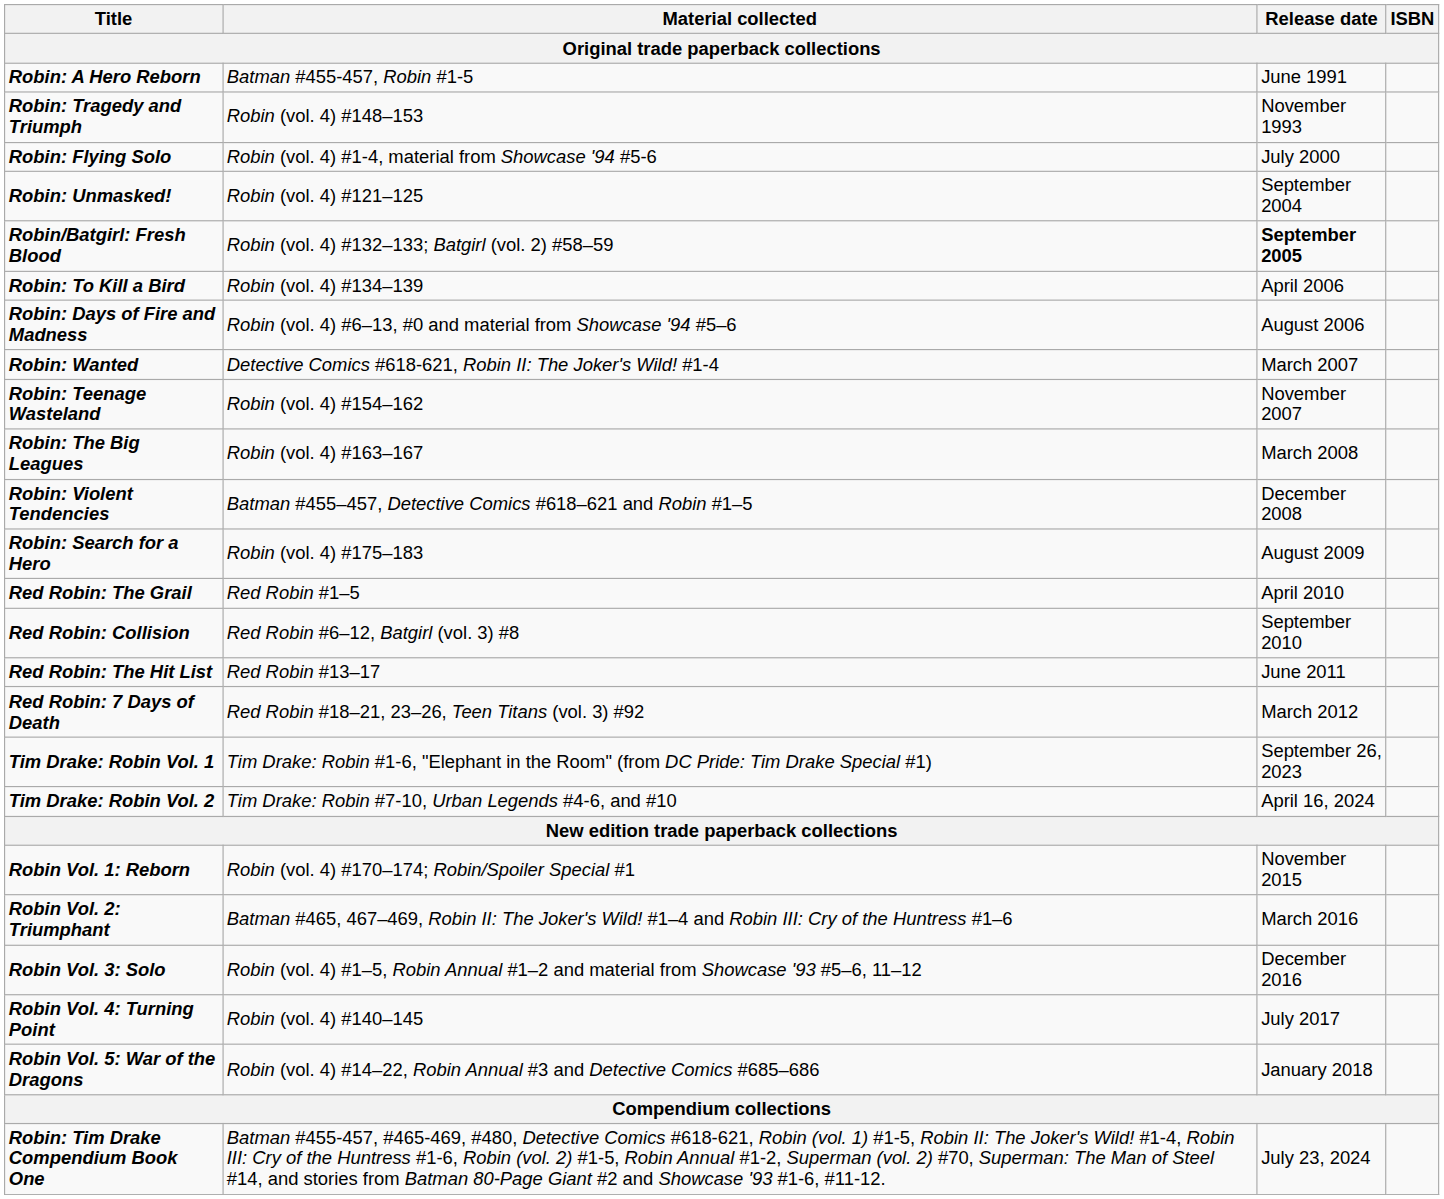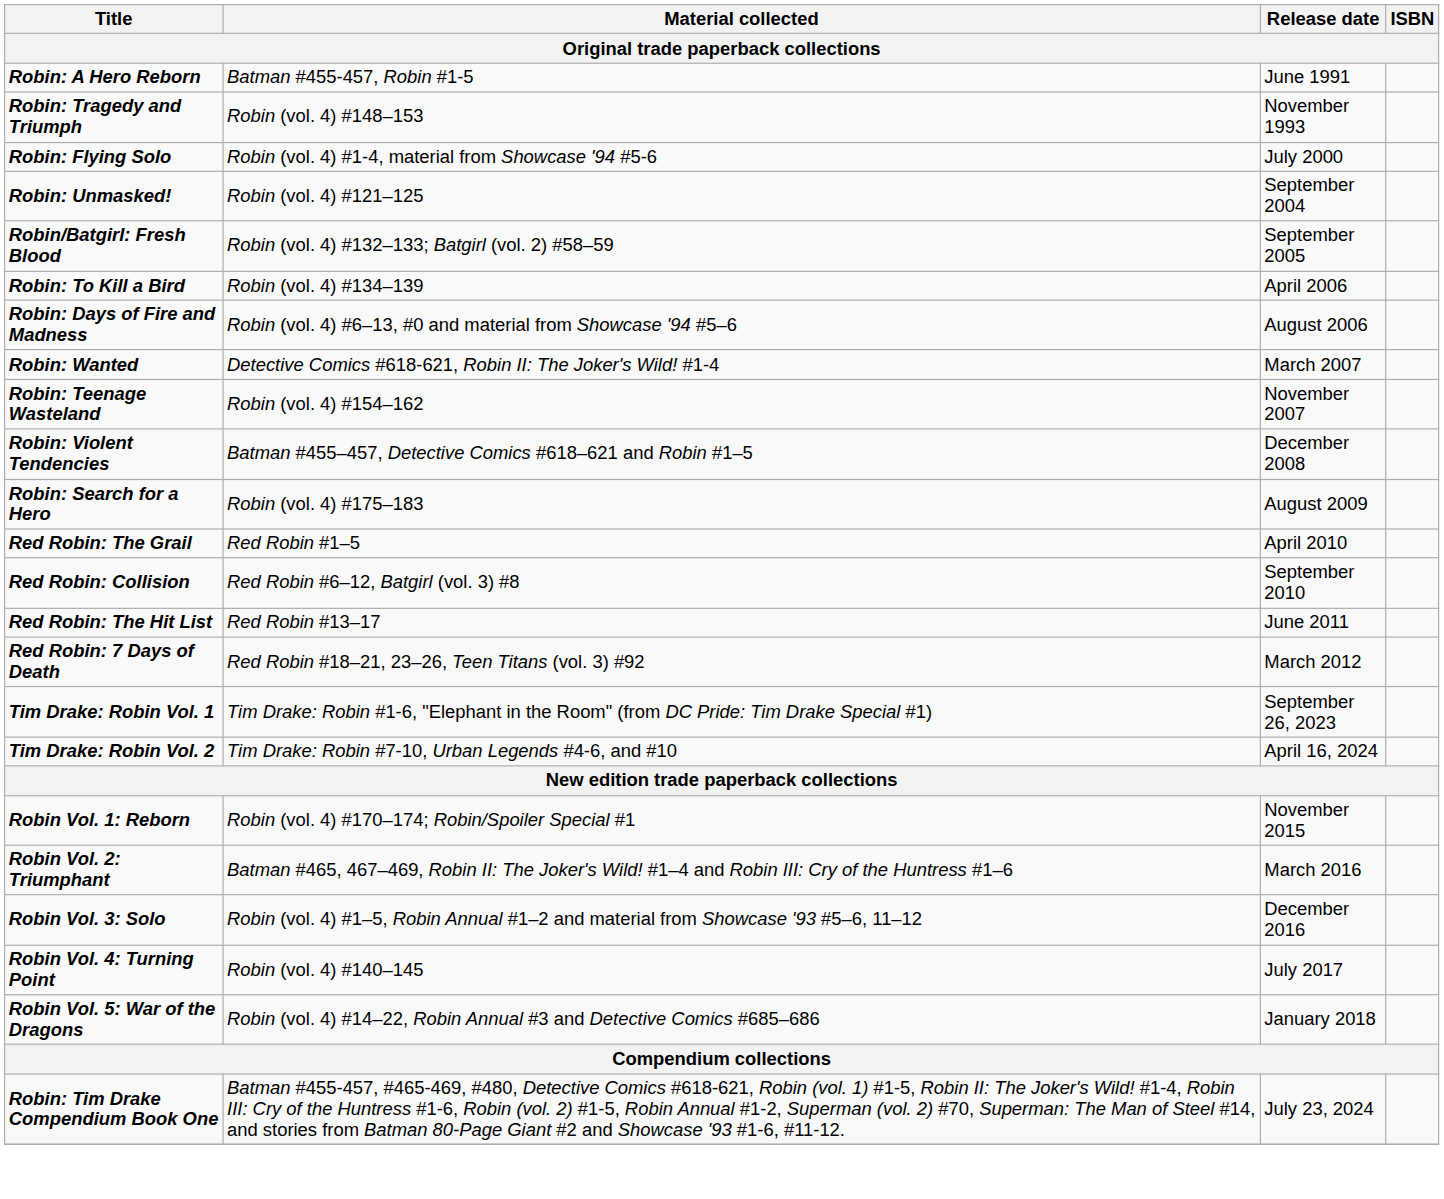Robin/Batgirl: Fresh Blood | Release date: bold -> normal
- row: Robin: The Big Leagues | Robin (vol. 4) #163–167 | March 2008
